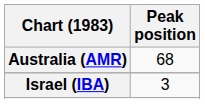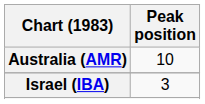Australia (AMR) | Peak position: 68 -> 10
